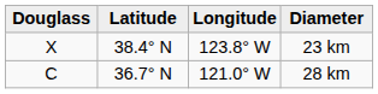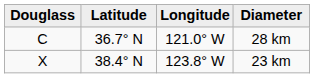rows swapped: 28 km <-> 23 km
